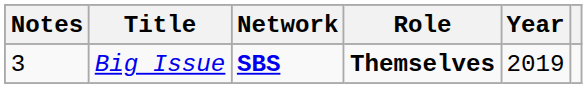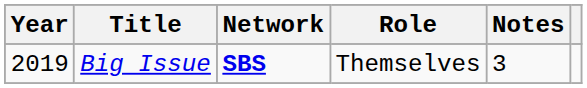columns swapped: Year <-> Notes
Big Issue | Role: bold -> normal
